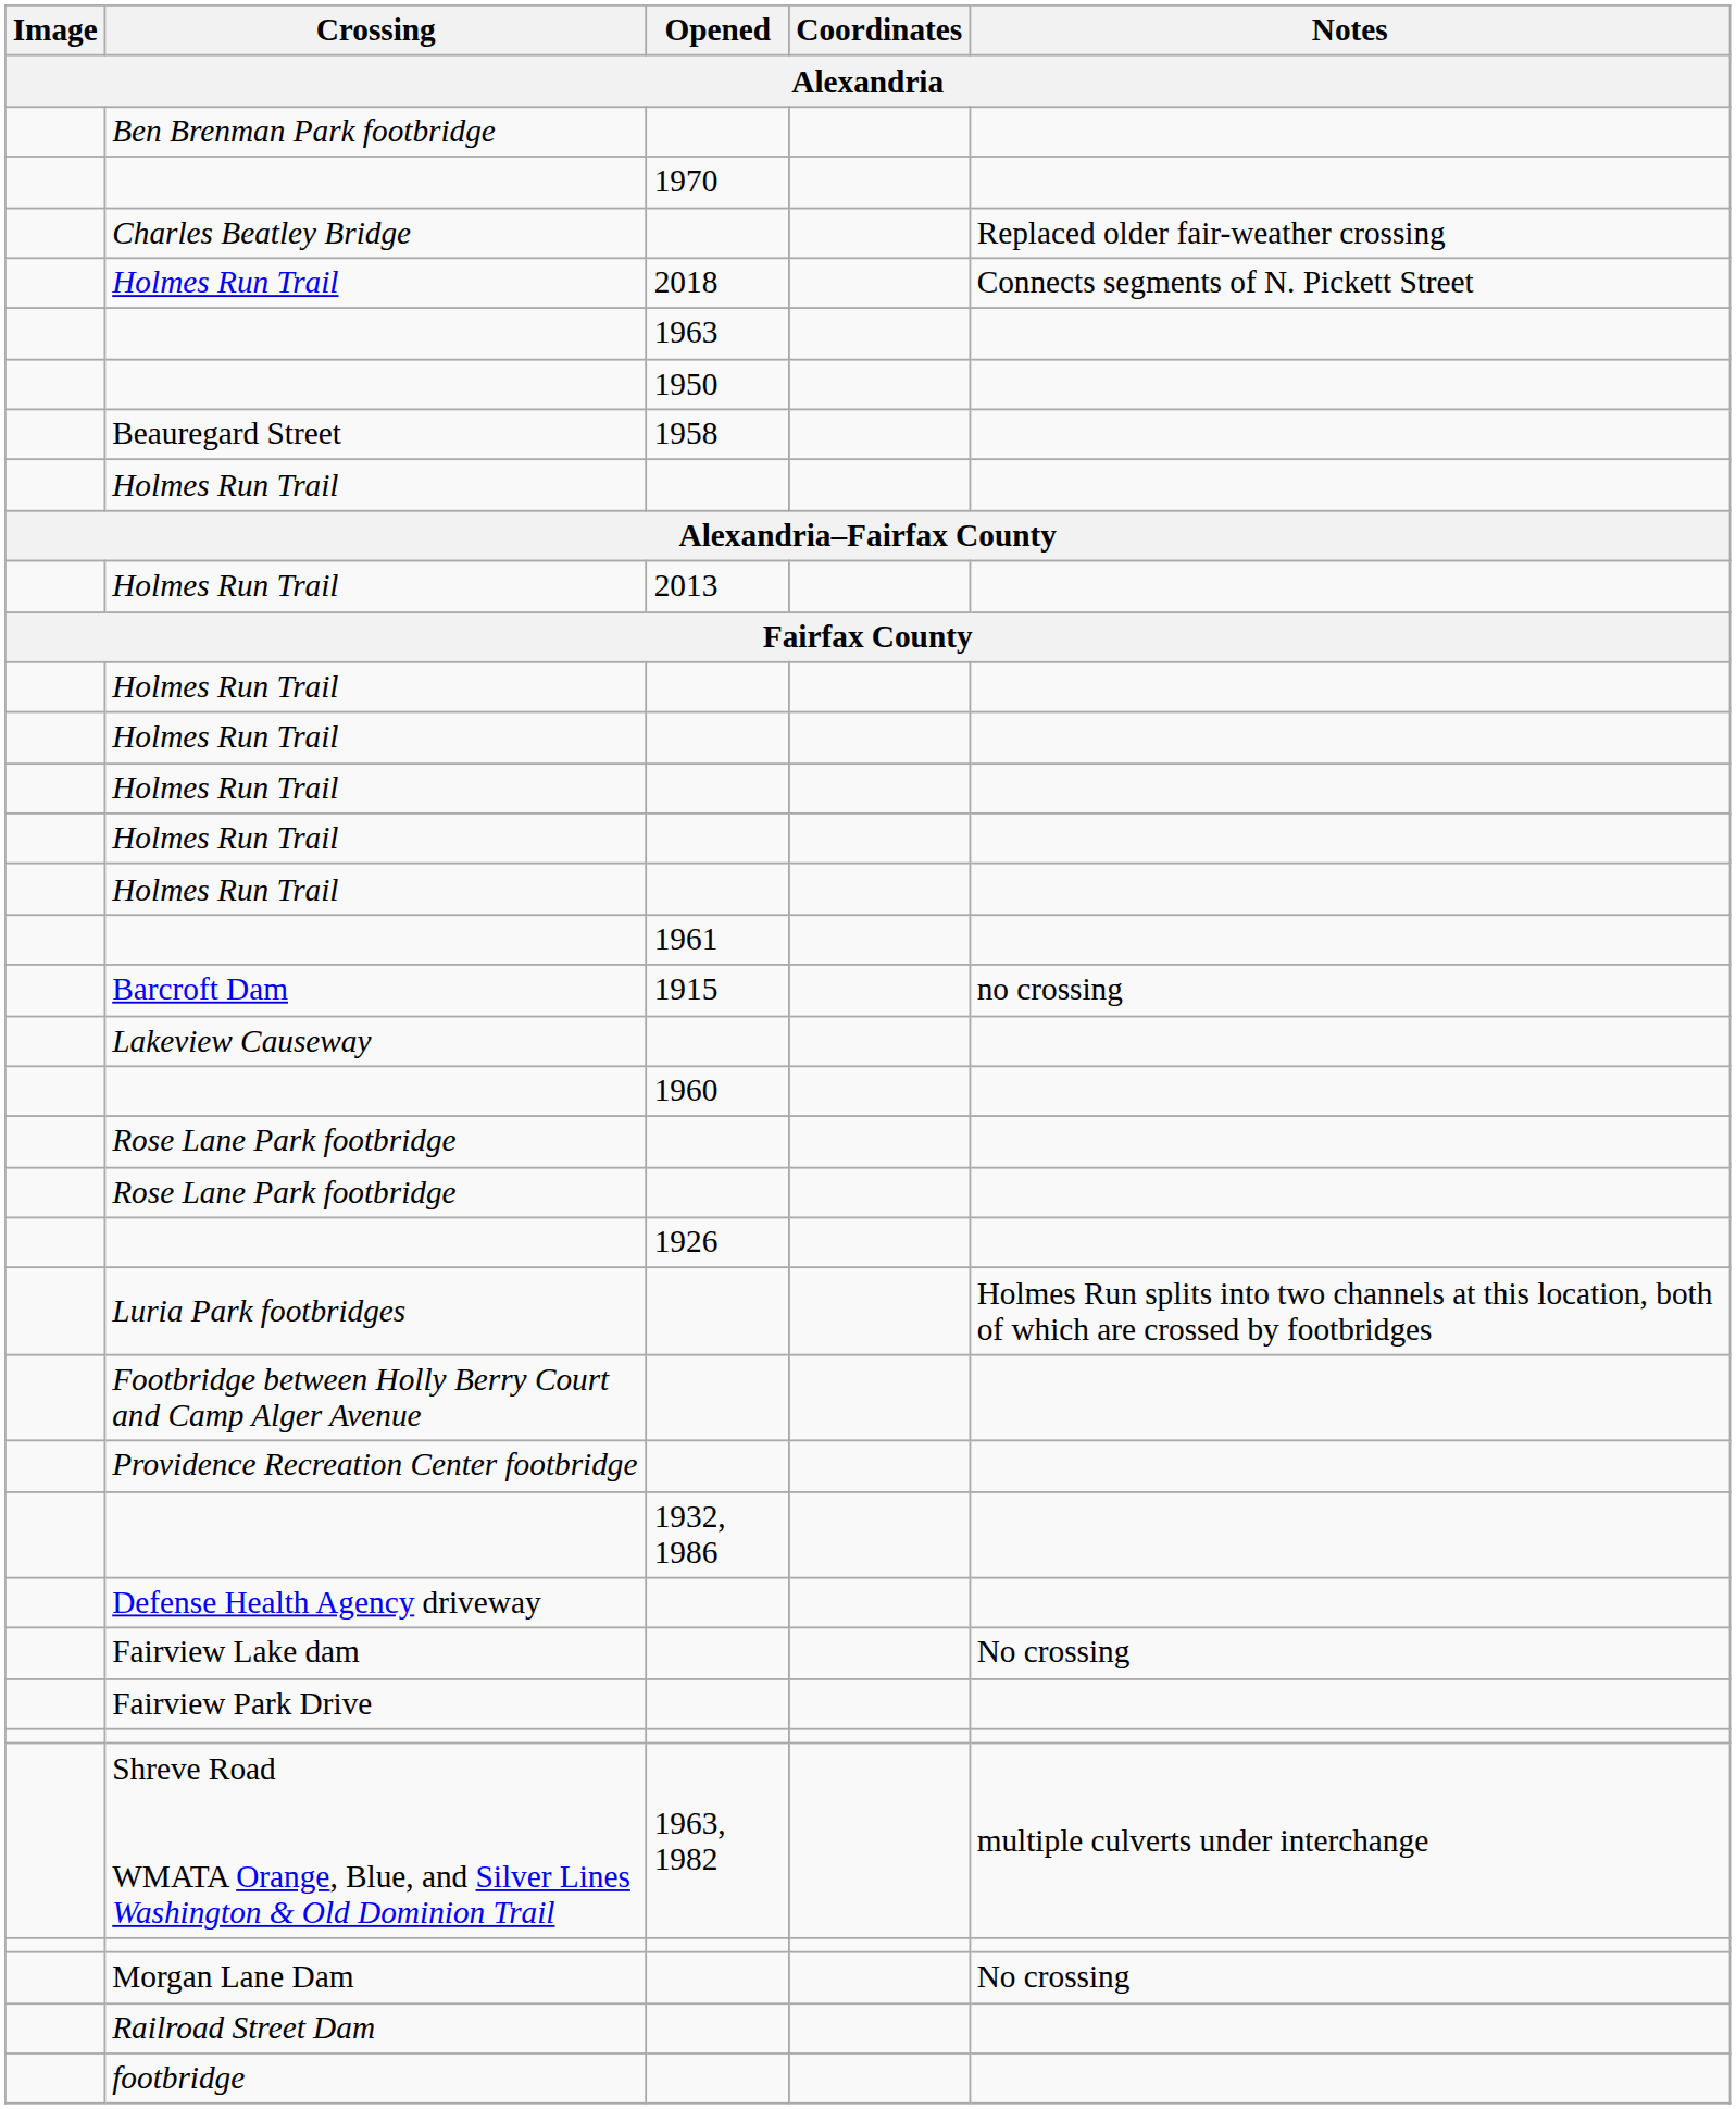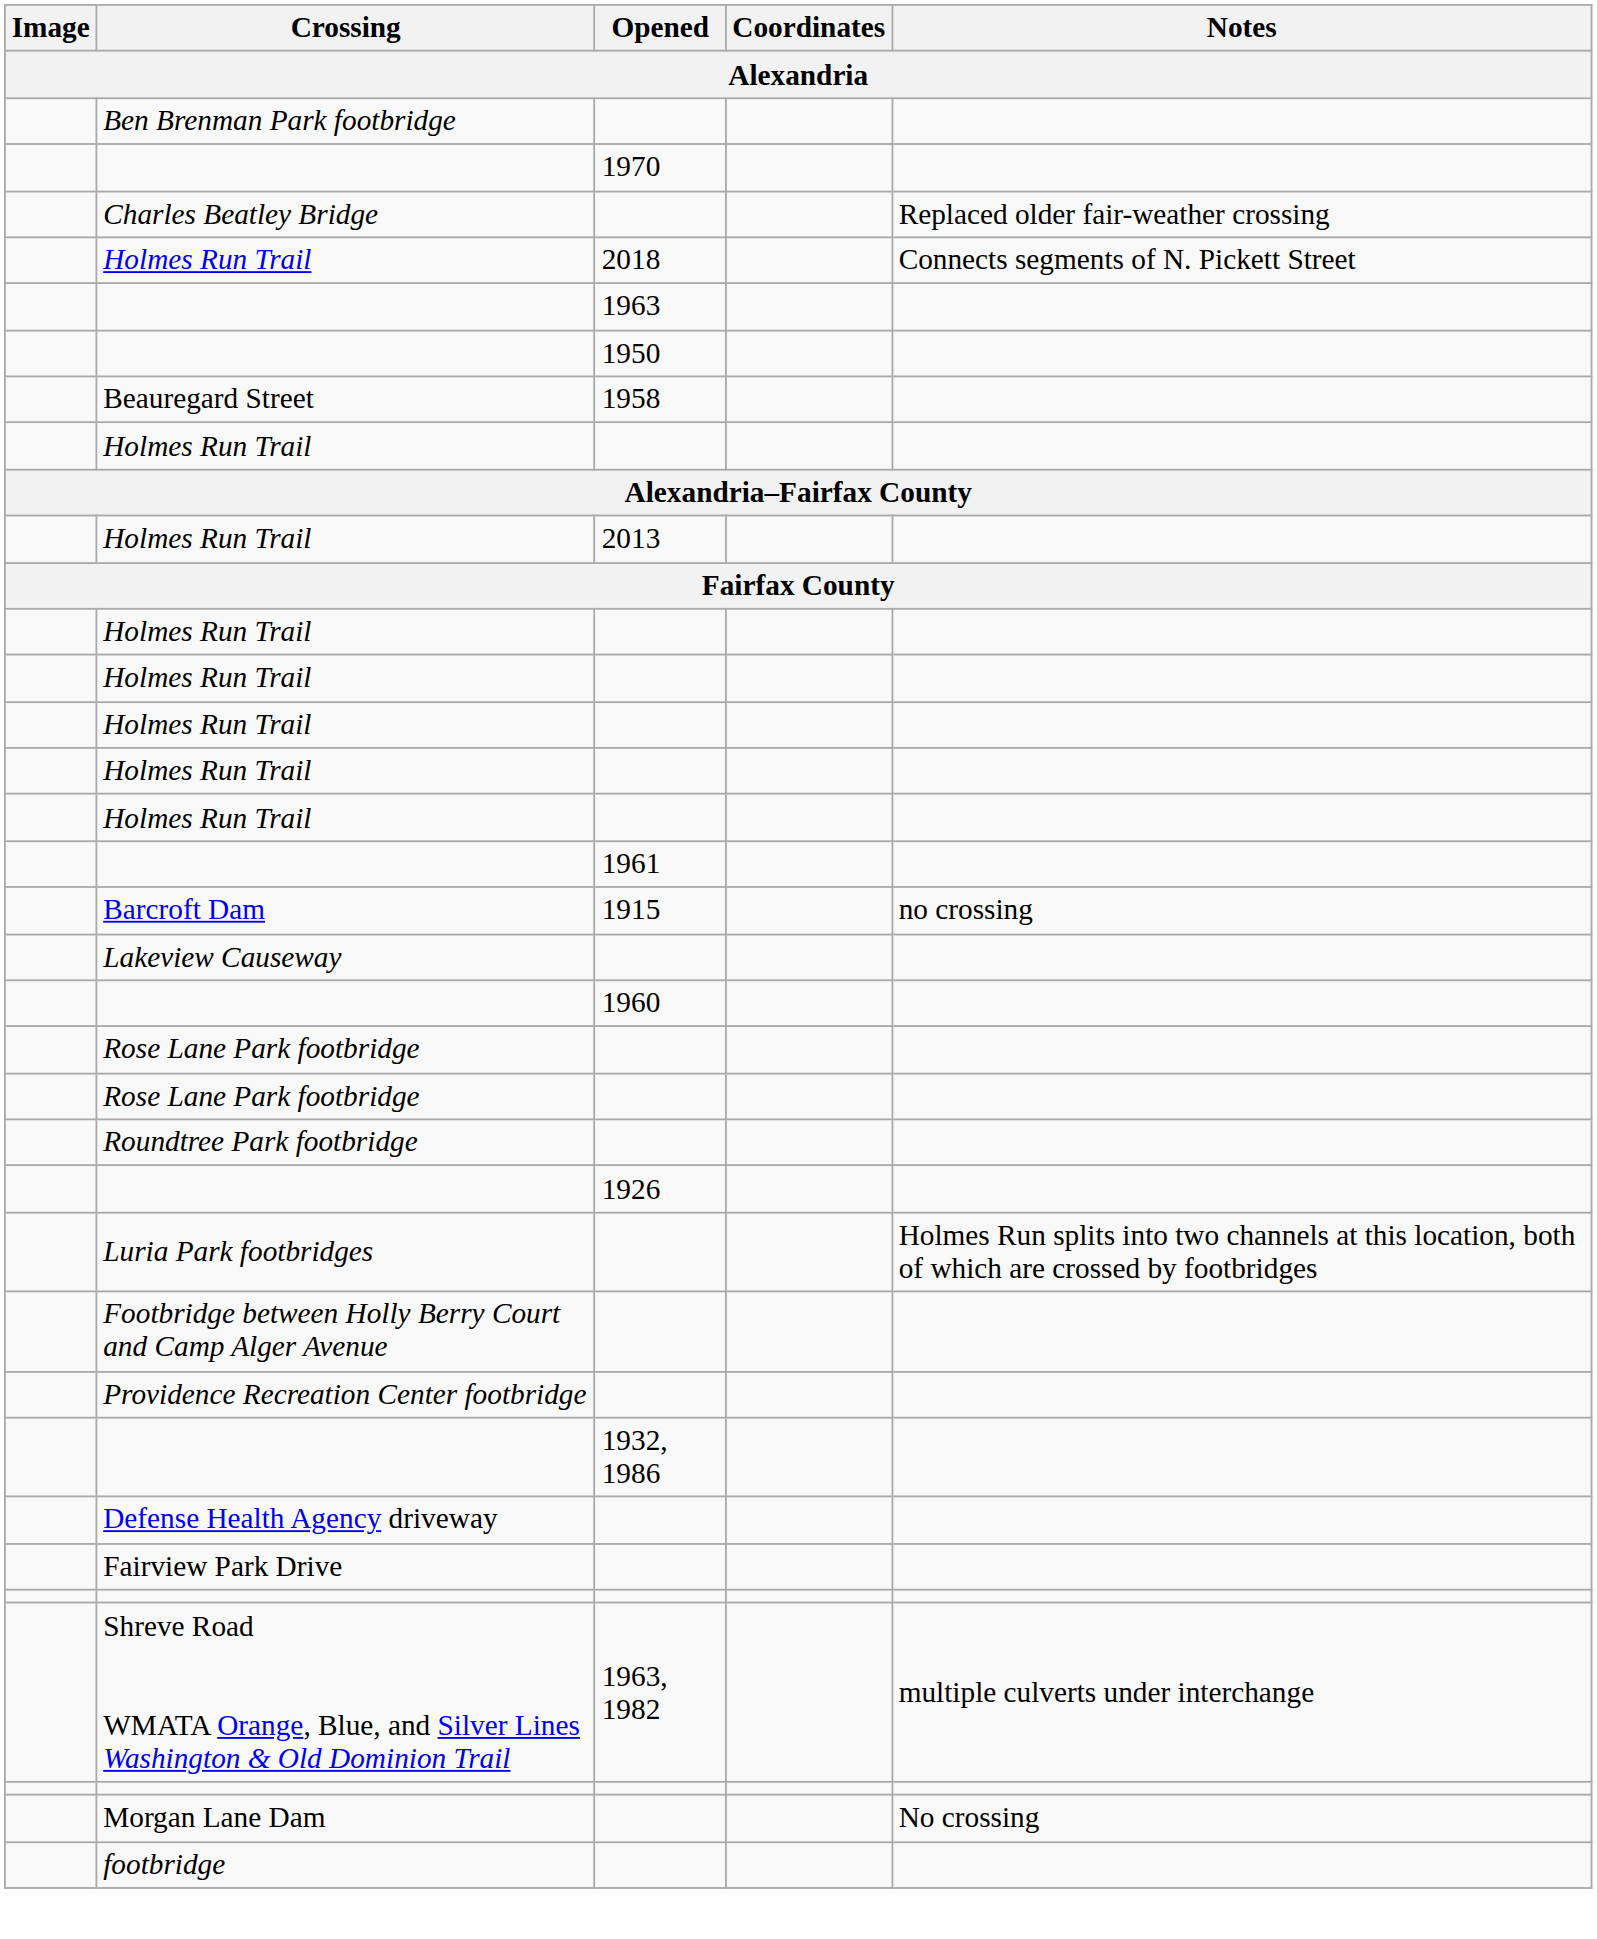+ row: Roundtree Park footbridge
- row: Fairview Lake dam | No crossing
- row: Railroad Street Dam
